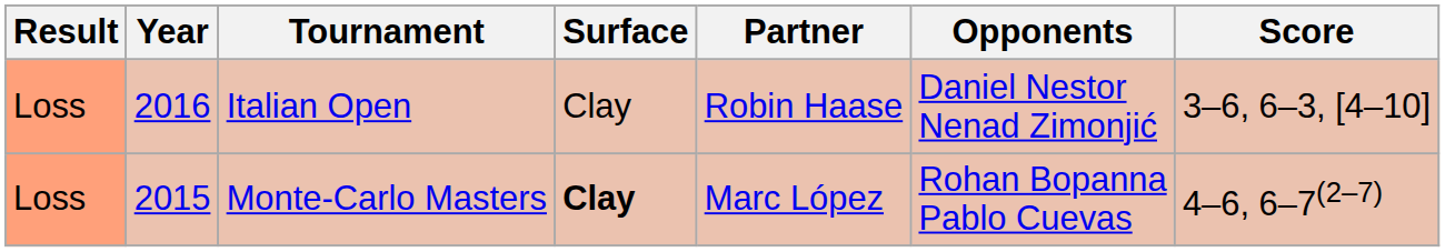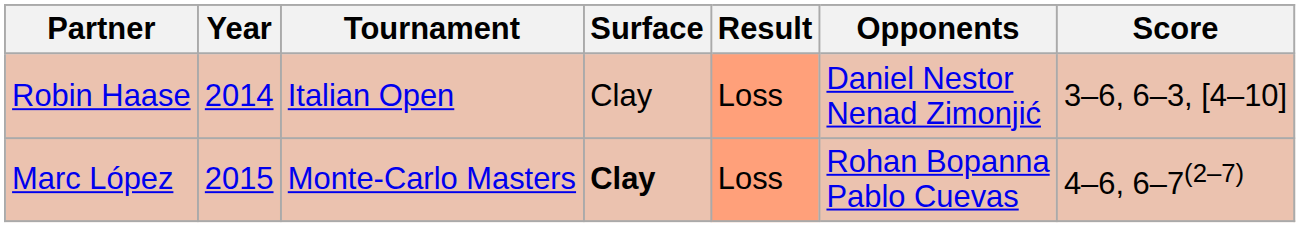columns swapped: Result <-> Partner
Italian Open | Year: 2016 -> 2014
